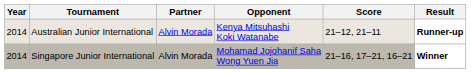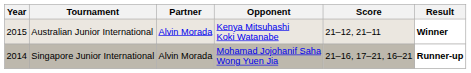Australian Junior International | Year: 2014 -> 2015
Australian Junior International | Result: Runner-up -> Winner
Singapore Junior International | Result: Winner -> Runner-up
